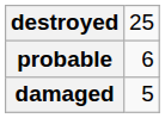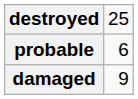damaged | column 2: 5 -> 9
